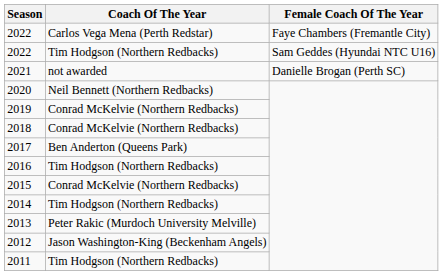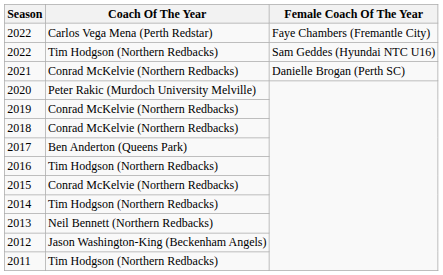2021 | Coach Of The Year: not awarded -> Conrad McKelvie (Northern Redbacks)
2020 | Coach Of The Year: Neil Bennett (Northern Redbacks) -> Peter Rakic (Murdoch University Melville)
2013 | Coach Of The Year: Peter Rakic (Murdoch University Melville) -> Neil Bennett (Northern Redbacks)
